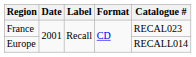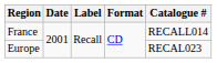France | Catalogue #: RECAL023 -> RECALL014
Europe | Catalogue #: RECALL014 -> RECAL023
